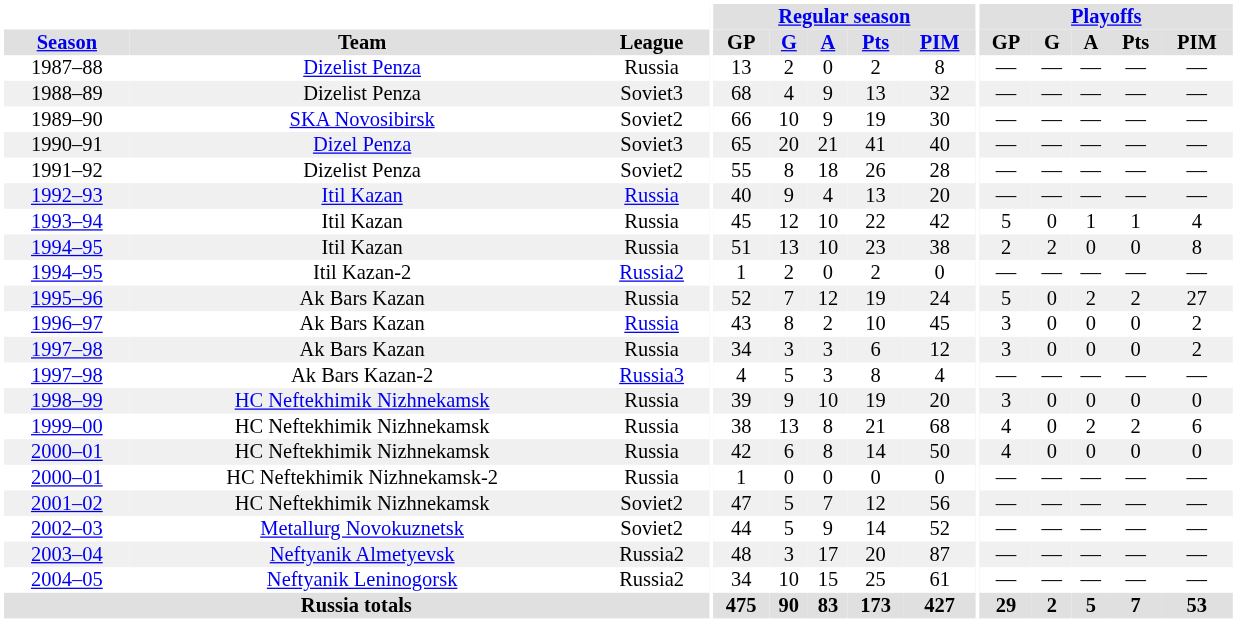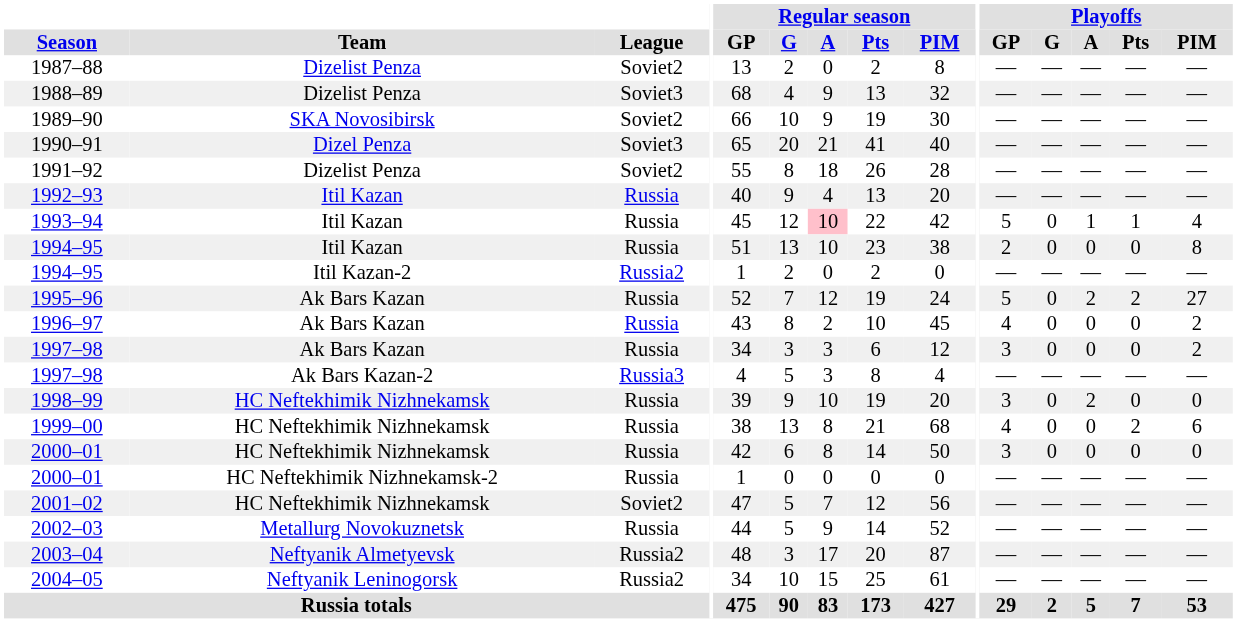1987–88 | League: Russia -> Soviet2
1993–94 | Regular season / A: no background -> pink background
1994–95 / Itil Kazan | Playoffs / G: 2 -> 0
1996–97 | Playoffs / GP: 3 -> 4
1998–99 | Playoffs / A: 0 -> 2
1999–00 | Playoffs / A: 2 -> 0
2000–01 / HC Neftekhimik Nizhnekamsk | Playoffs / GP: 4 -> 3
2002–03 | League: Soviet2 -> Russia
